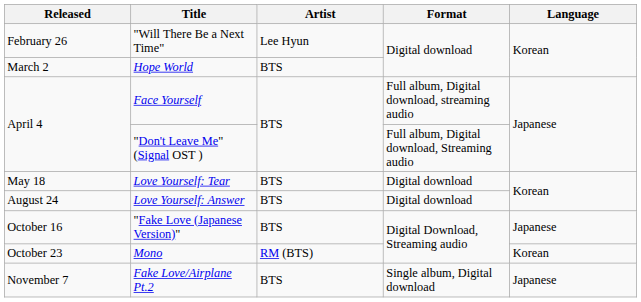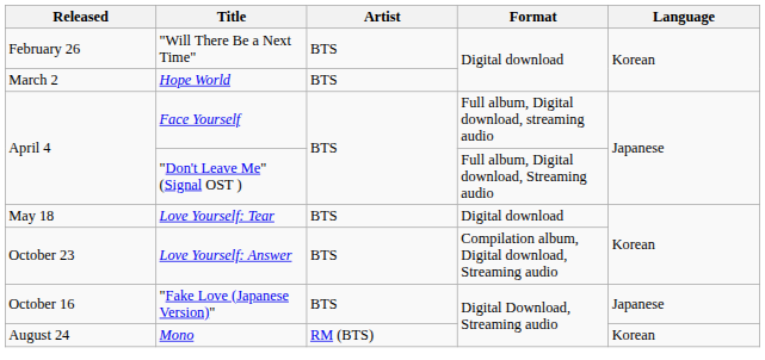"Will There Be a Next Time" | Artist: Lee Hyun -> BTS
Love Yourself: Answer | Released: August 24 -> October 23
Love Yourself: Answer | Format: Digital download -> Compilation album, Digital download, Streaming audio
Mono | Released: October 23 -> August 24
- row: November 7 | Fake Love/Airplane Pt.2 | BTS | Single album, Digital download | Japanese
